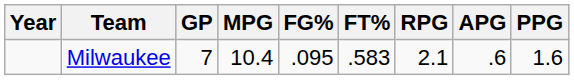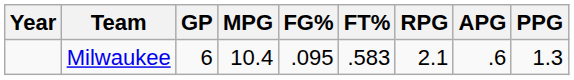Milwaukee | GP: 7 -> 6
Milwaukee | PPG: 1.6 -> 1.3
